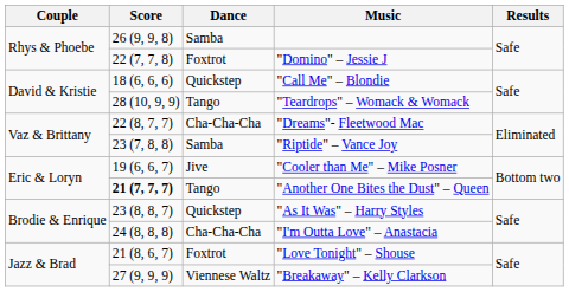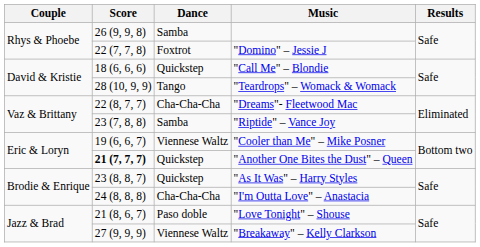"Cooler than Me" – Mike Posner | Dance: Jive -> Viennese Waltz
"Another One Bites the Dust" – Queen | Dance: Tango -> Quickstep
"Love Tonight" – Shouse | Dance: Foxtrot -> Paso doble
